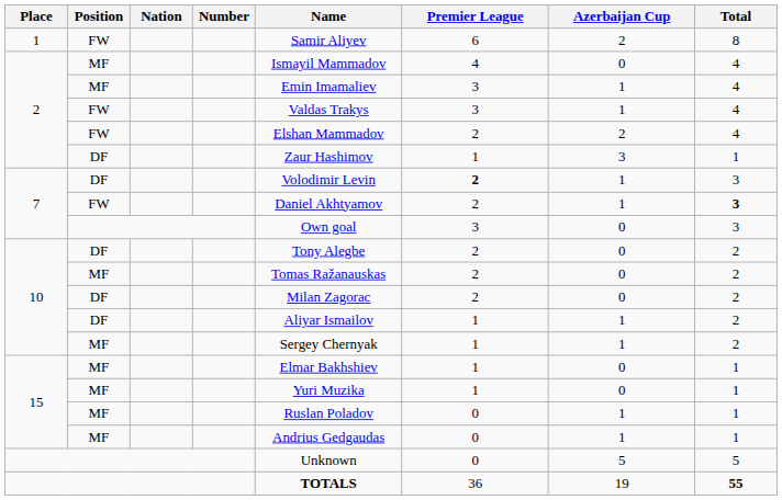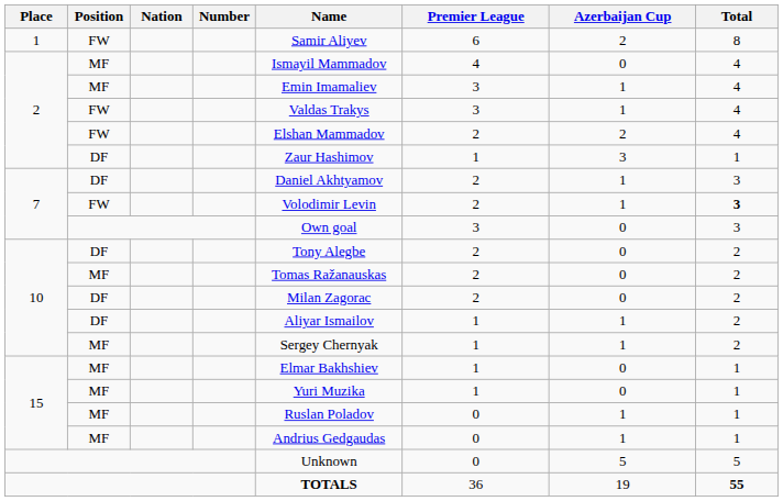7 / DF | Name: Volodimir Levin -> Daniel Akhtyamov
7 / DF | Premier League: bold -> normal
7 / FW | Name: Daniel Akhtyamov -> Volodimir Levin
